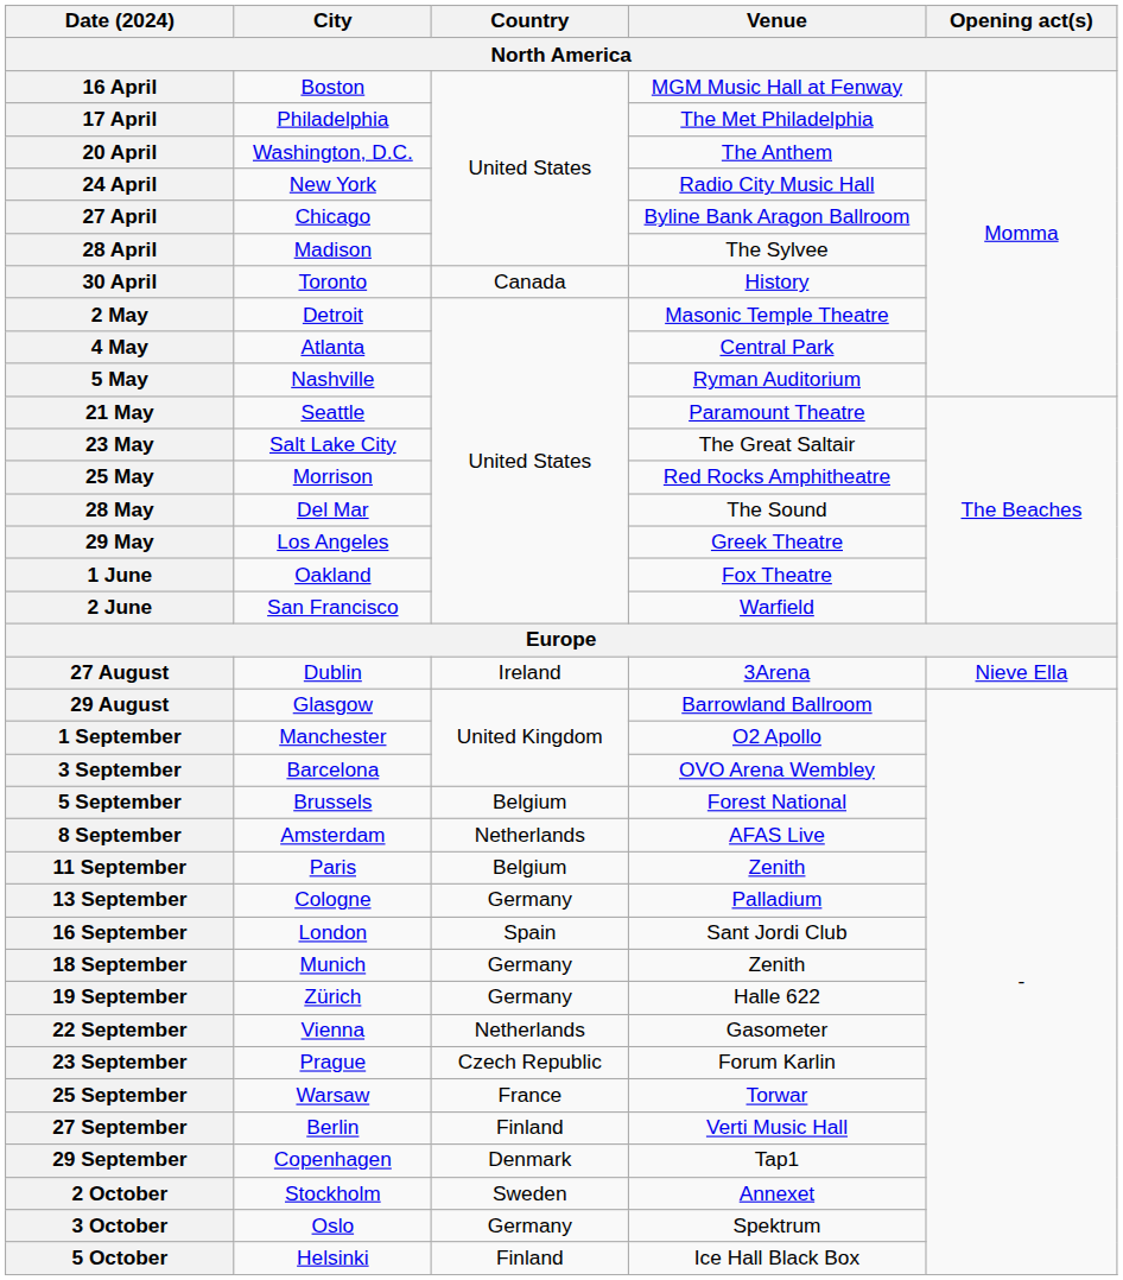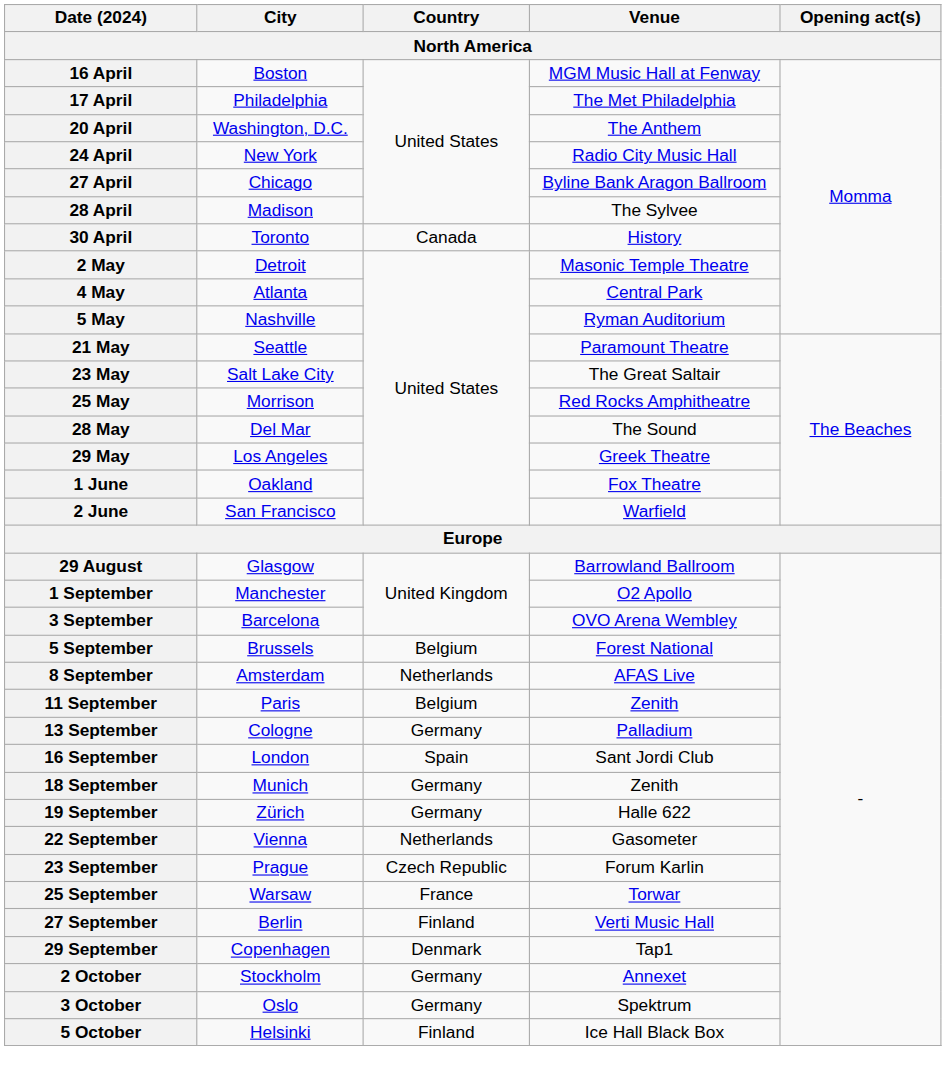- row: 27 August | Dublin | Ireland | 3Arena | Nieve Ella
2 October | Country: Sweden -> Germany
